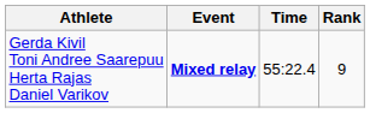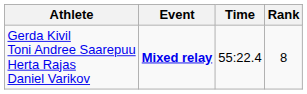Gerda Kivil Toni Andree Saarepuu Herta Rajas Daniel Varikov | Rank: 9 -> 8
